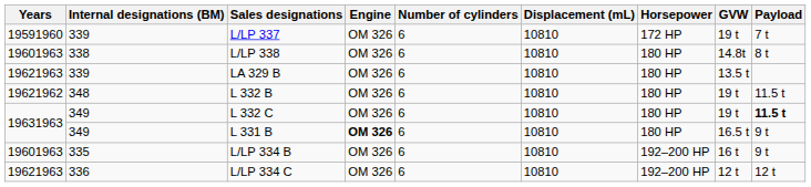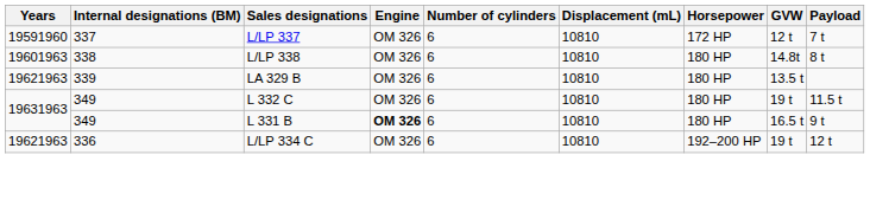L/LP 337 | Internal designations (BM): 339 -> 337
L/LP 337 | GVW: 19 t -> 12 t
- row: 19621962 | 348 | L 332 B | OM 326 | 6 | 10810 | 180 HP | 19 t | 11.5 t
L 332 C | Payload: bold -> normal
- row: 19601963 | 335 | L/LP 334 B | OM 326 | 6 | 10810 | 192–200 HP | 16 t | 9 t
L/LP 334 C | GVW: 12 t -> 19 t
